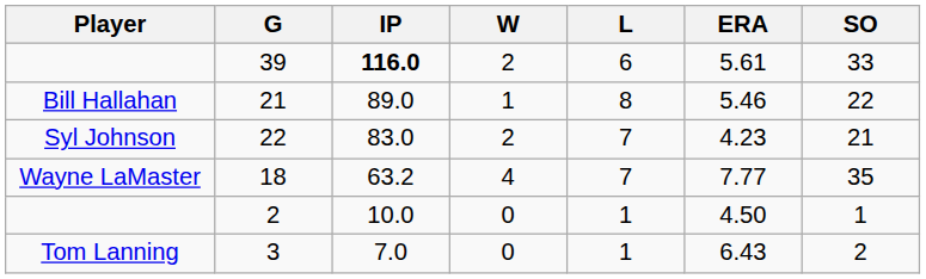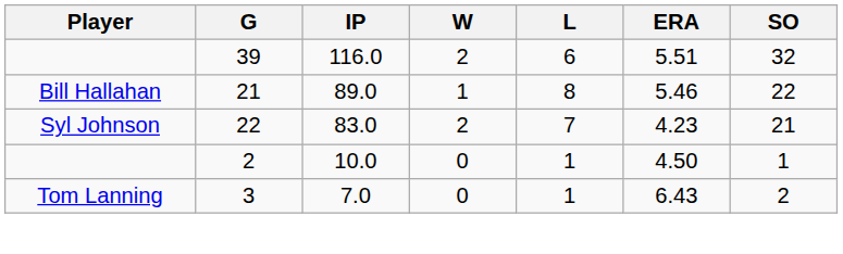39 | IP: bold -> normal
39 | ERA: 5.61 -> 5.51
39 | SO: 33 -> 32
- row: Wayne LaMaster | 18 | 63.2 | 4 | 7 | 7.77 | 35
